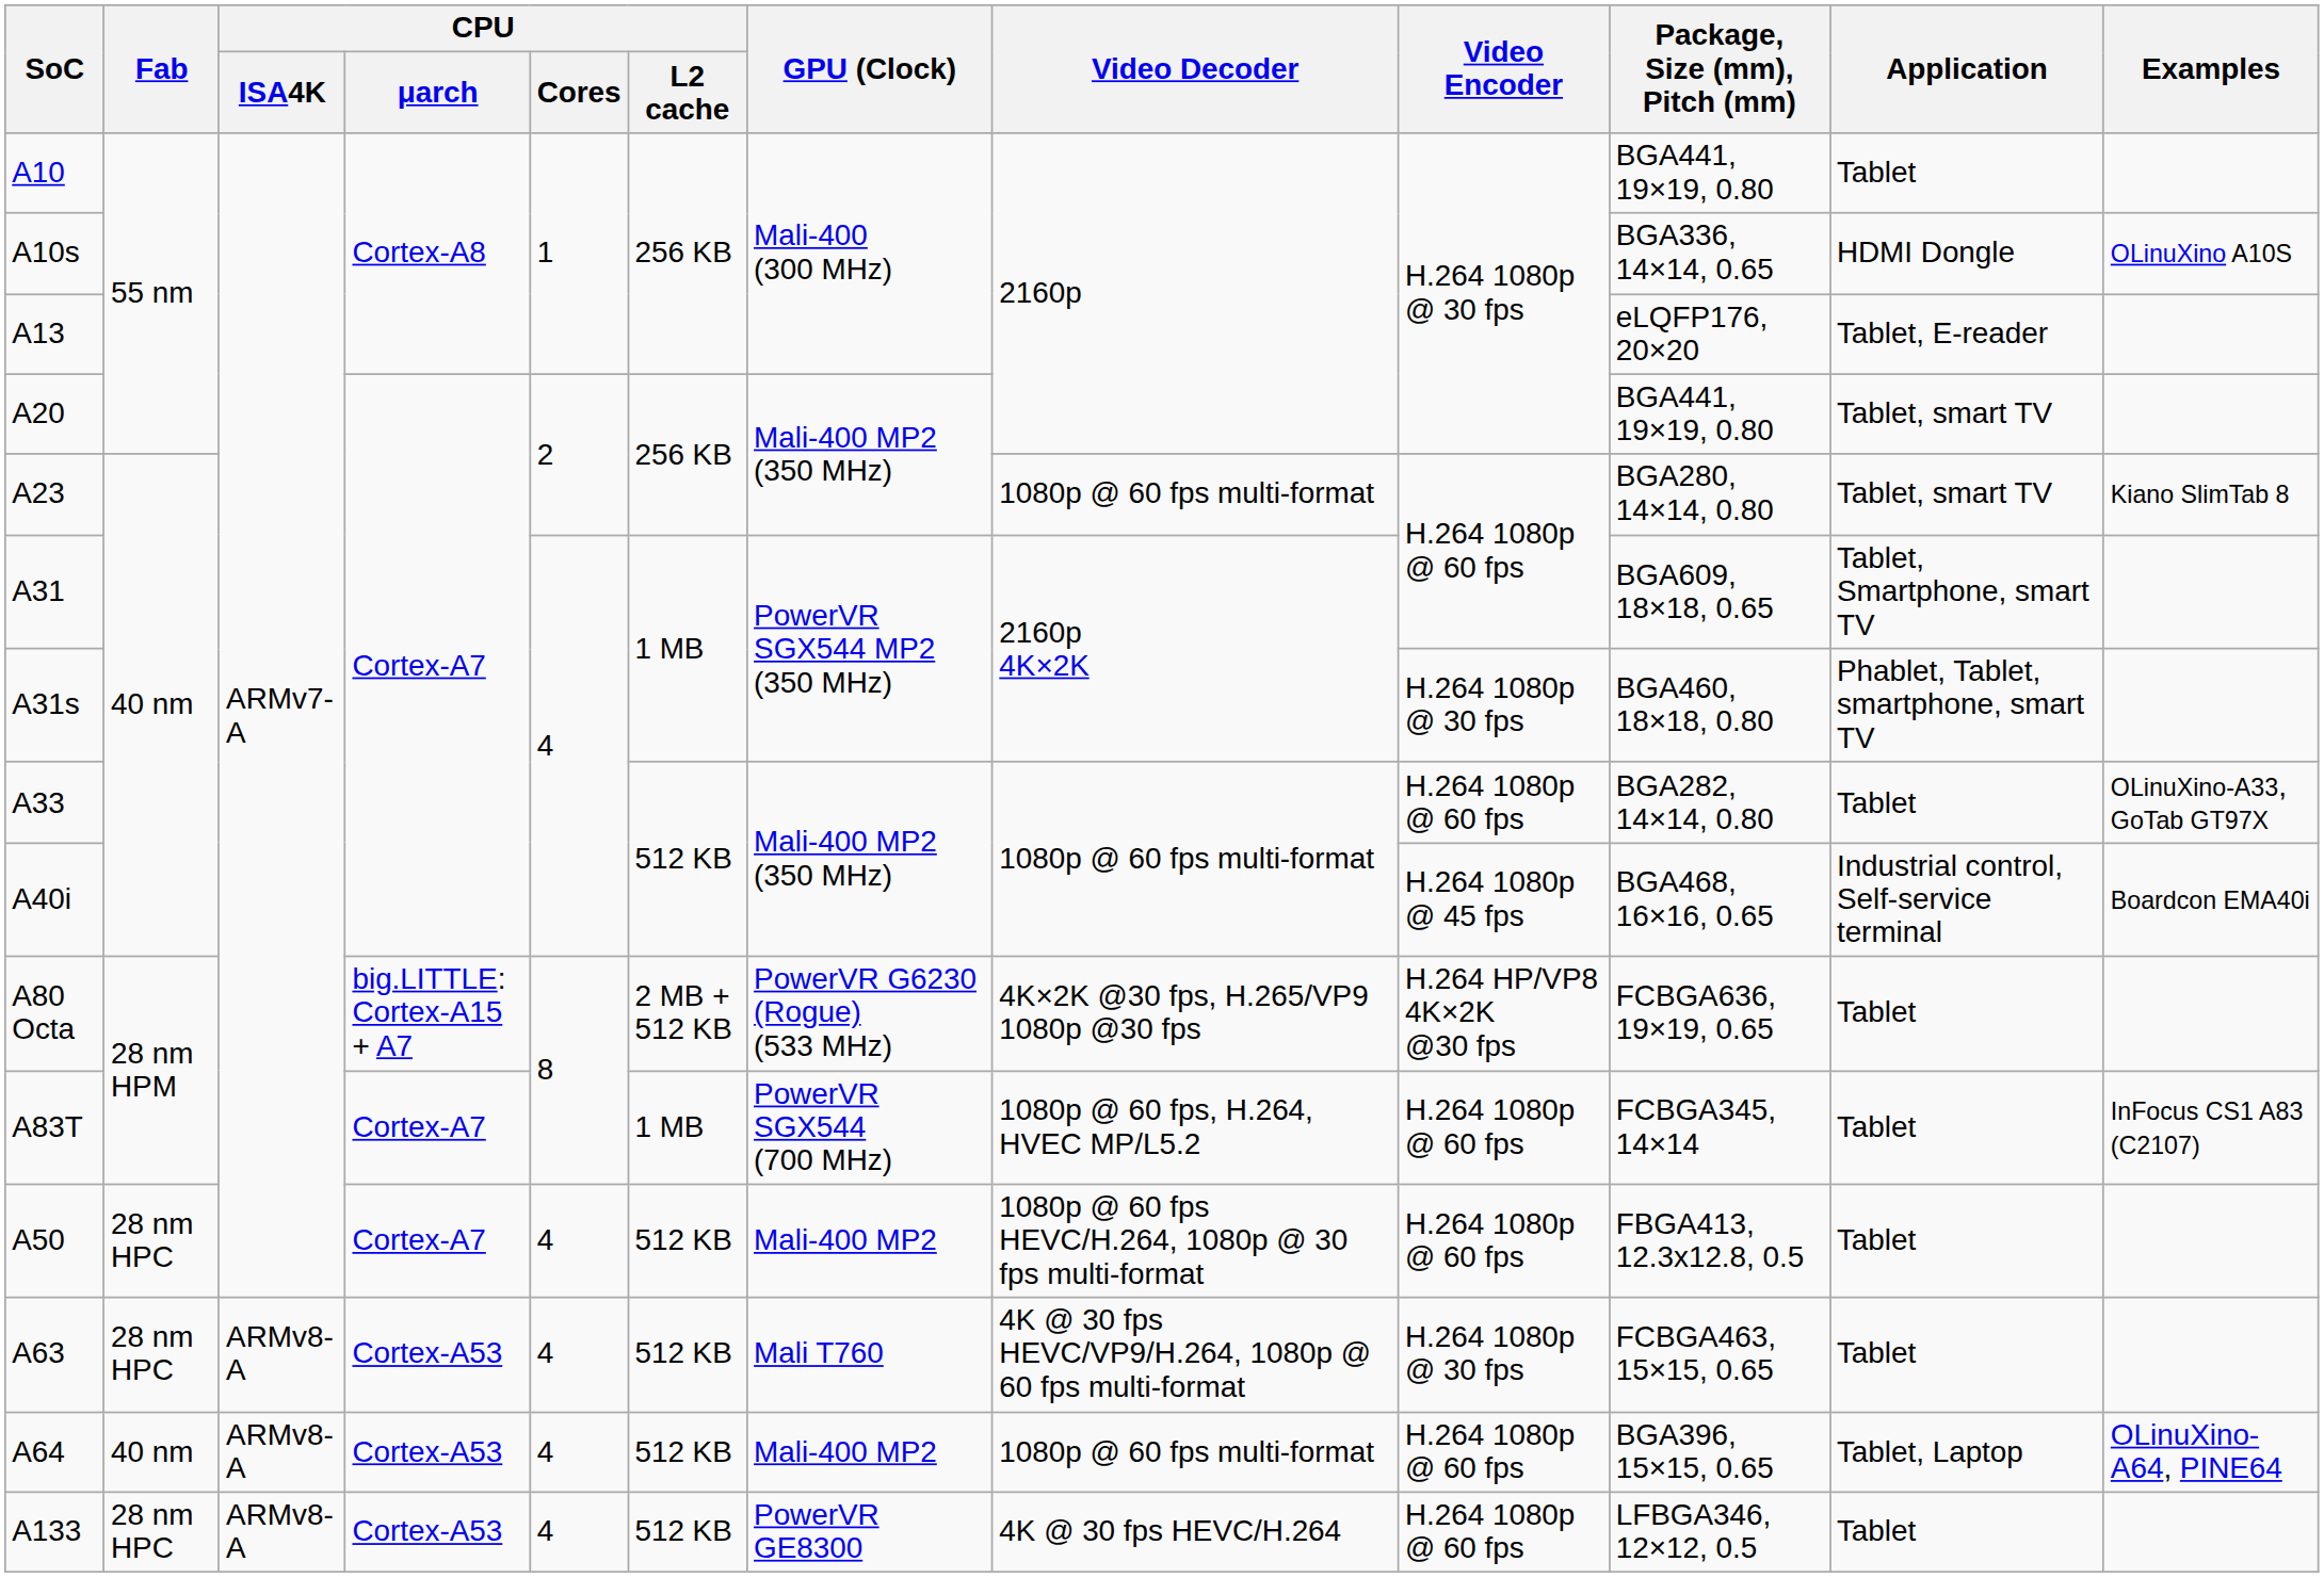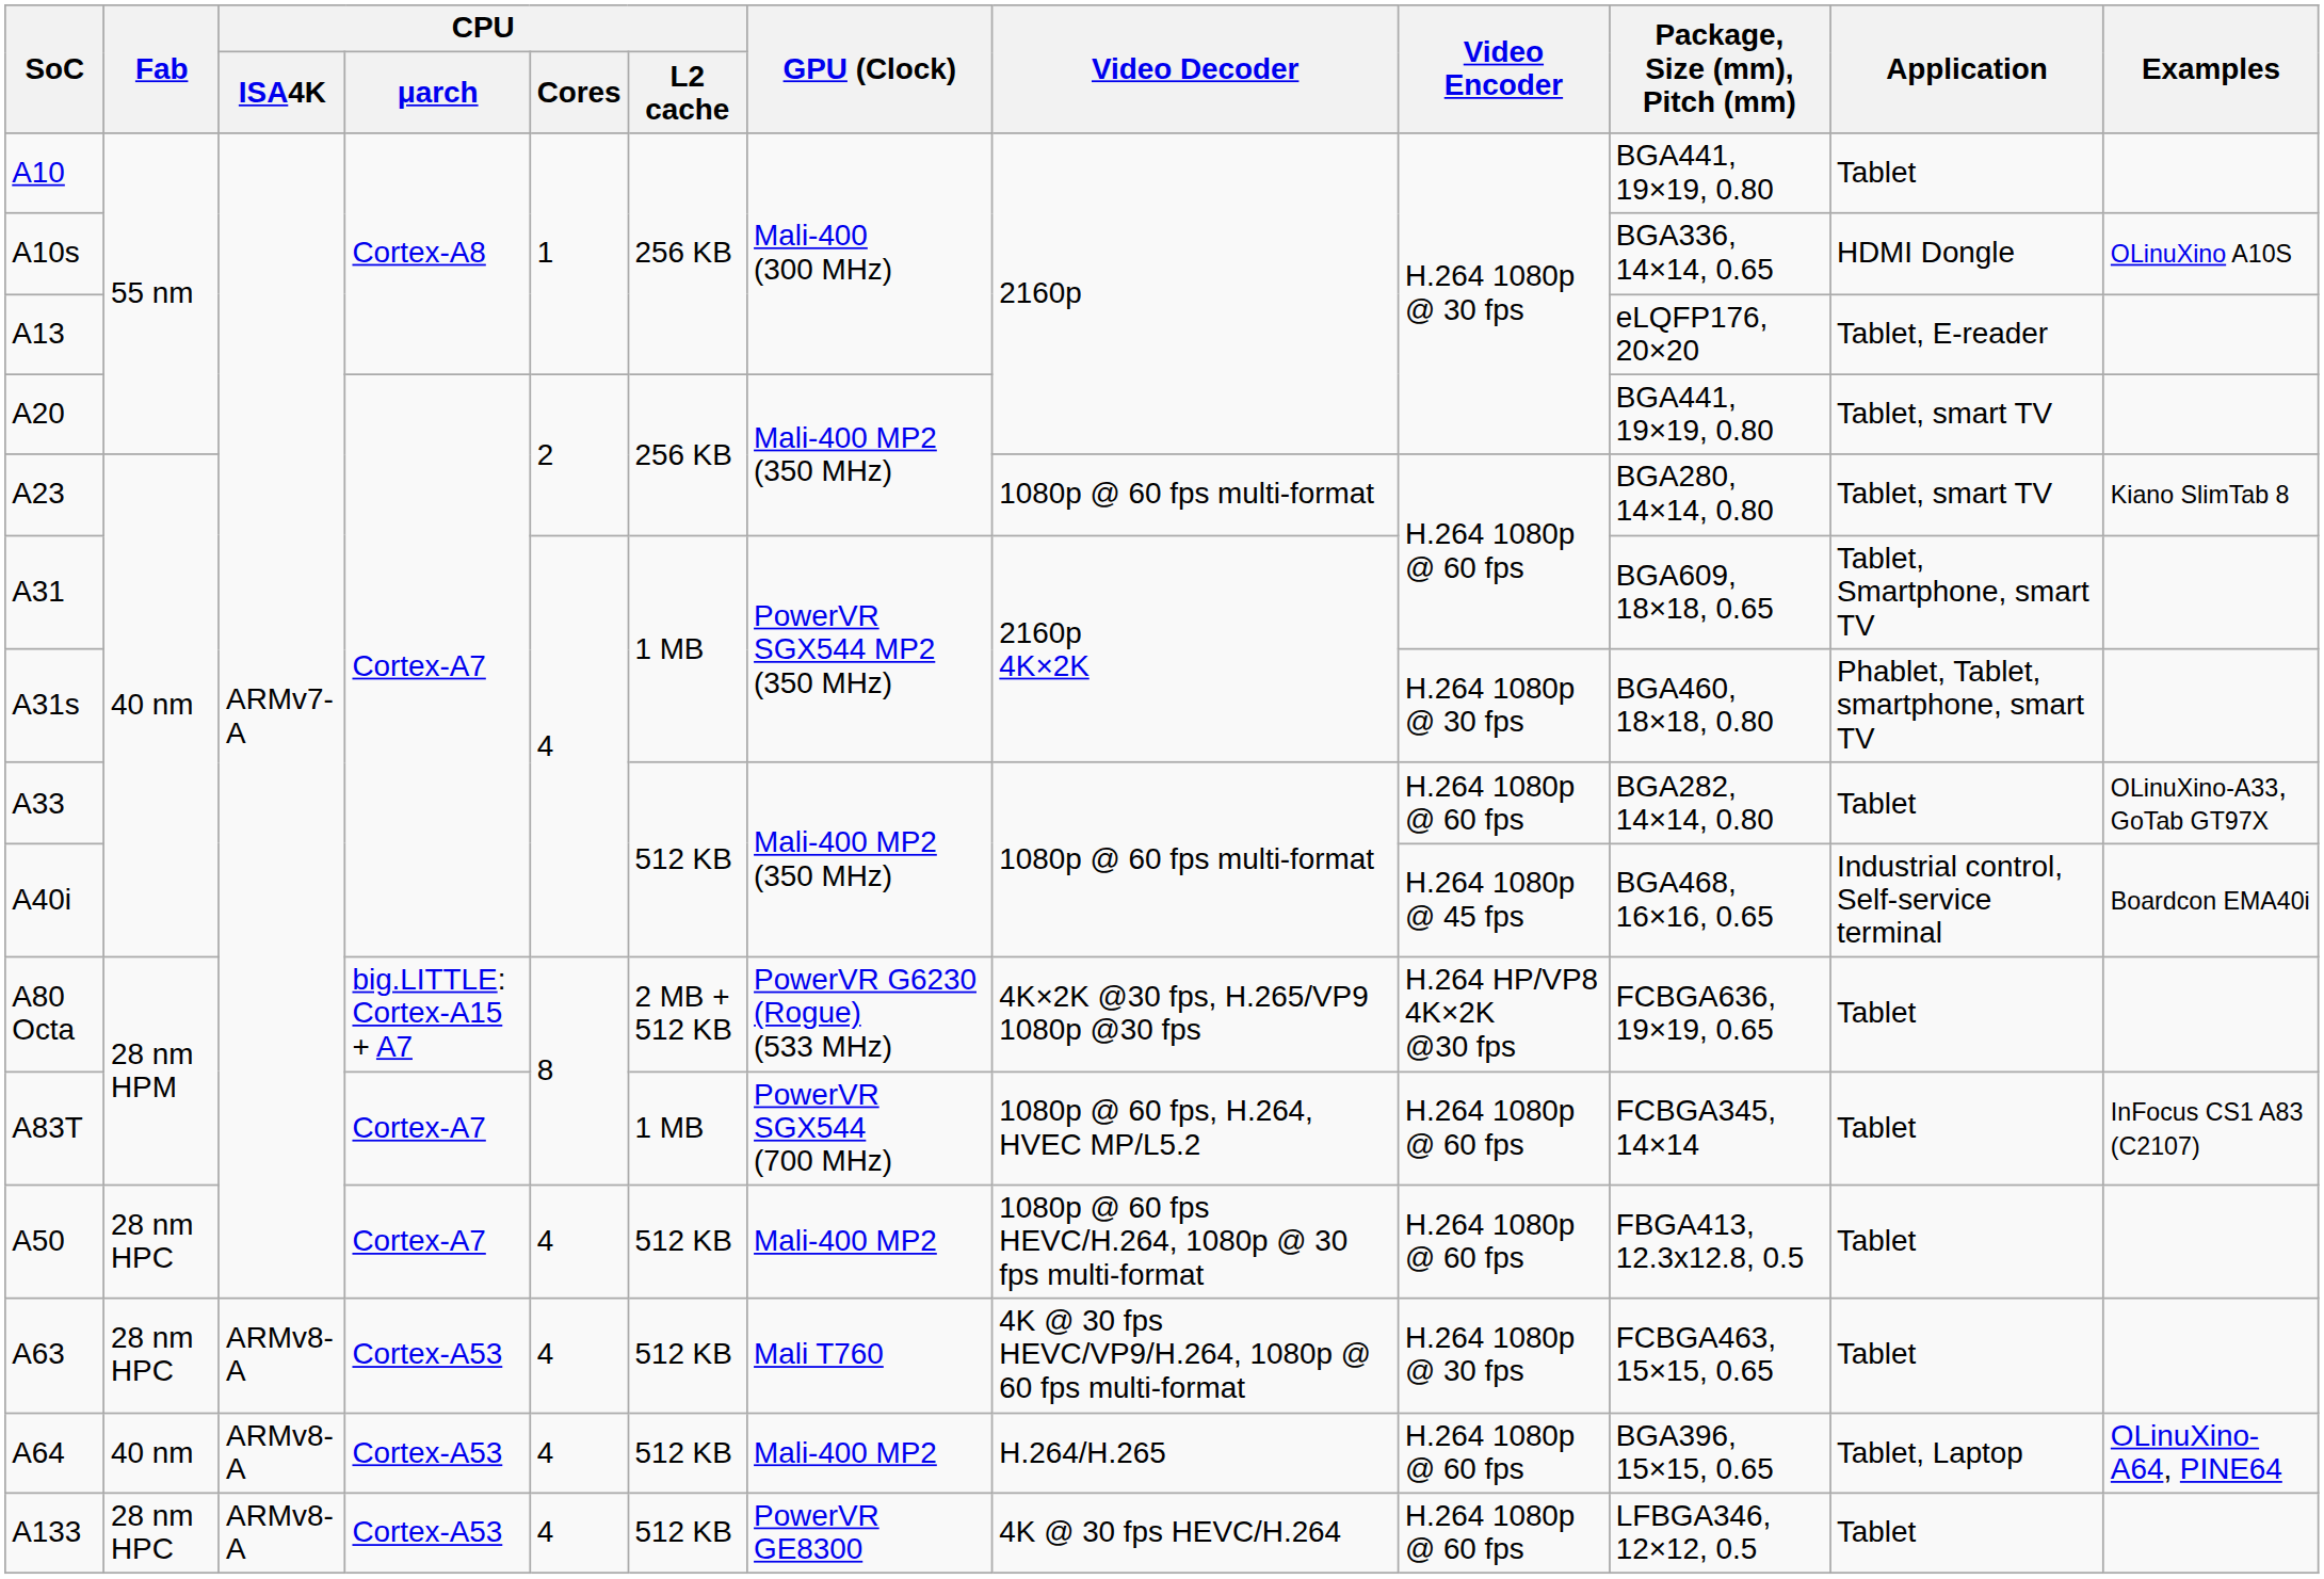A64 | Video Decoder: 1080p @ 60 fps multi-format -> H.264/H.265
